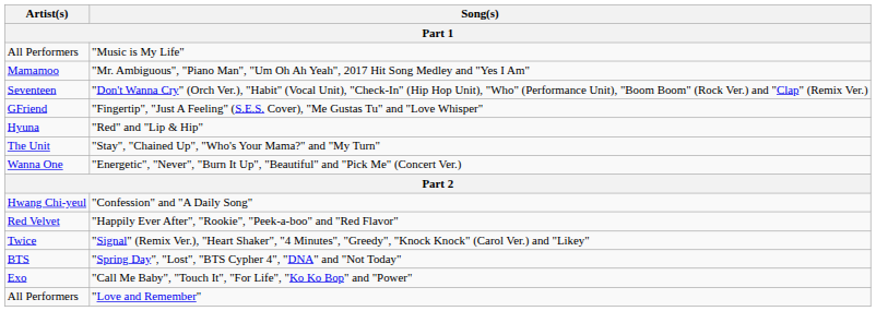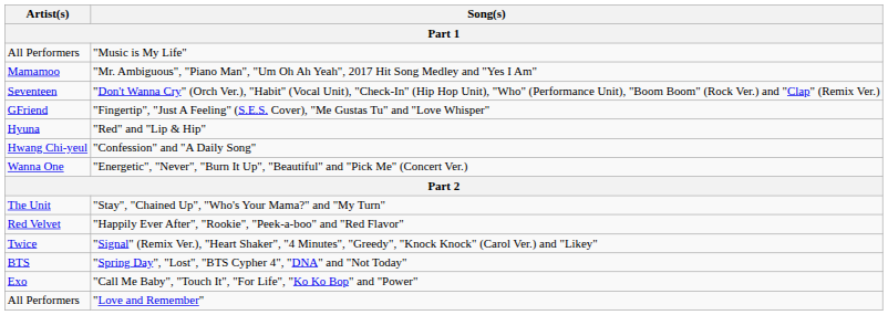rows swapped: "Confession" and "A Daily Song" <-> "Stay", "Chained Up", "Who's Your Mama?" and "My Turn"
